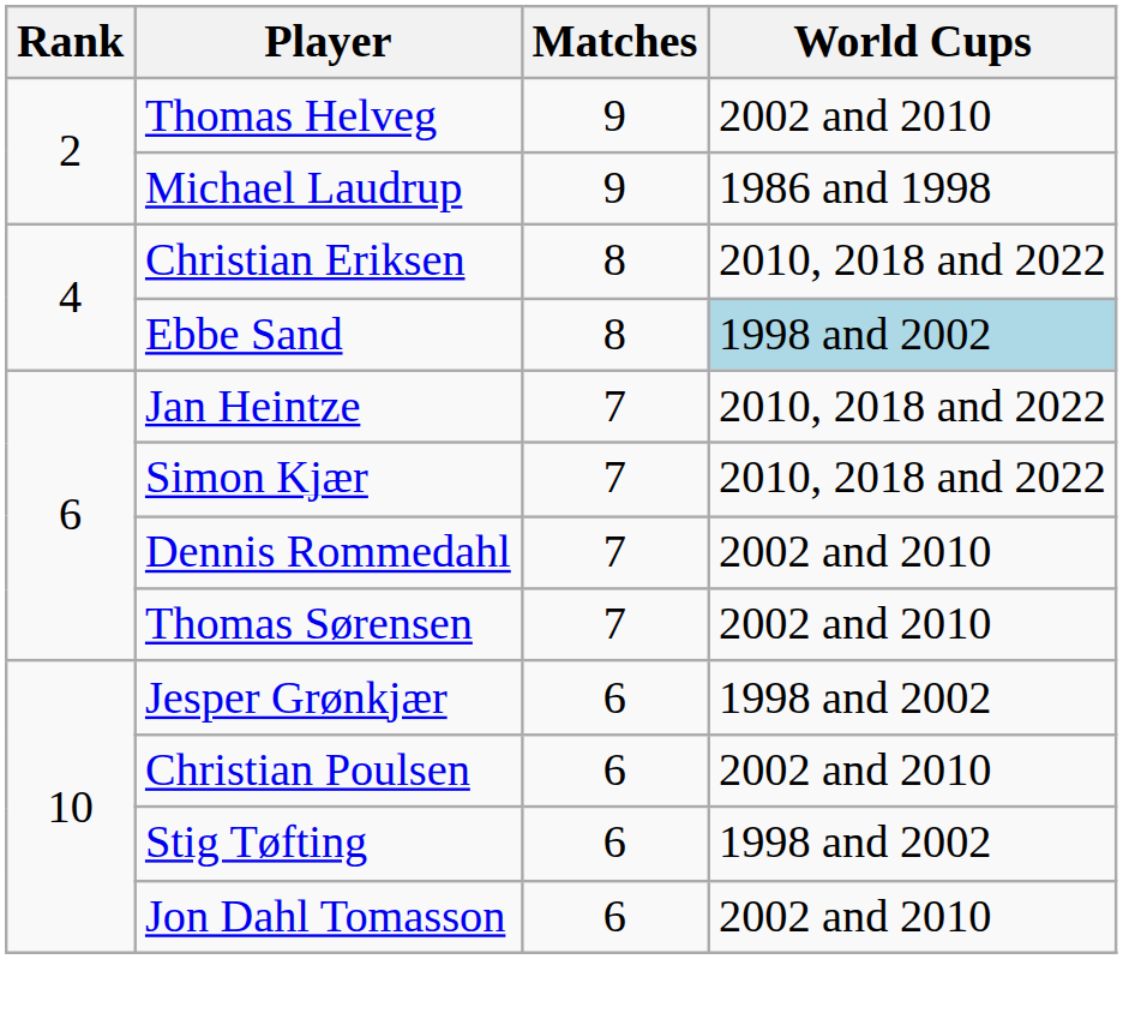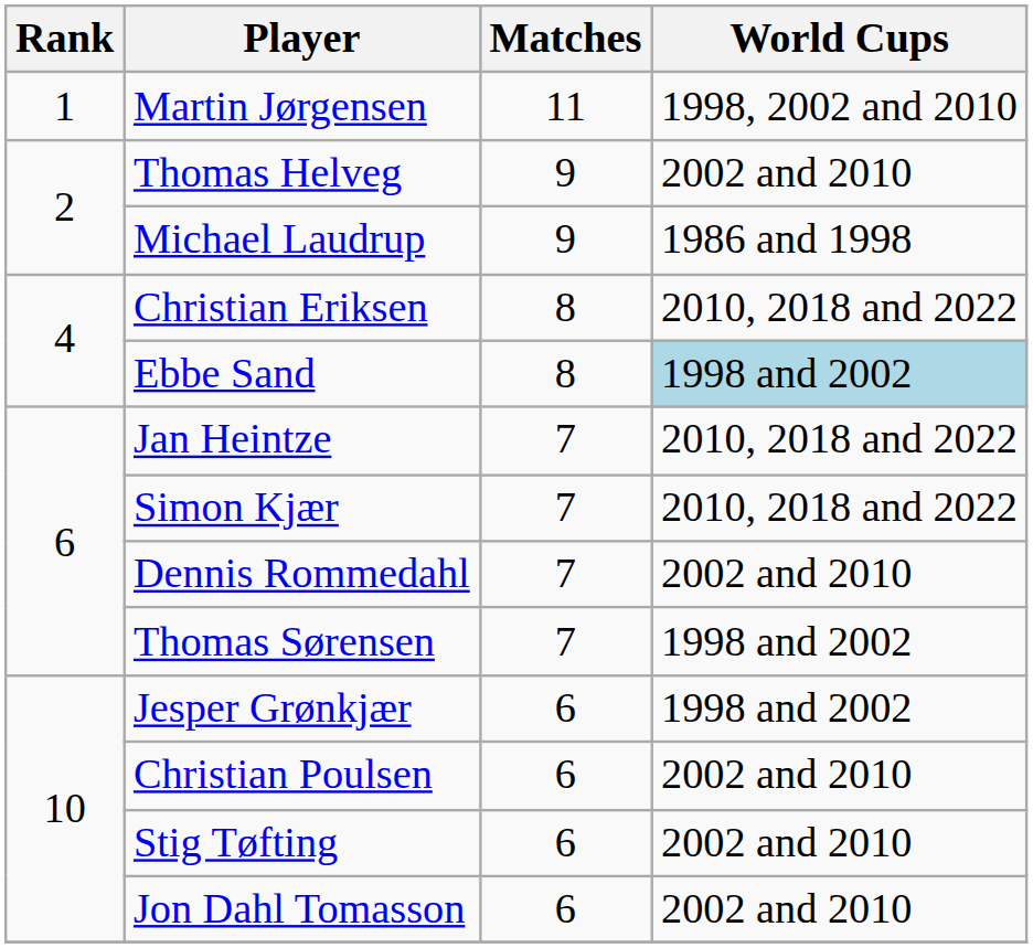+ row: 1 | Martin Jørgensen | 11 | 1998, 2002 and 2010
Thomas Sørensen | World Cups: 2002 and 2010 -> 1998 and 2002
Stig Tøfting | World Cups: 1998 and 2002 -> 2002 and 2010
